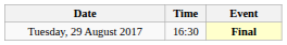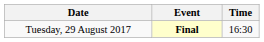columns swapped: Time <-> Event
